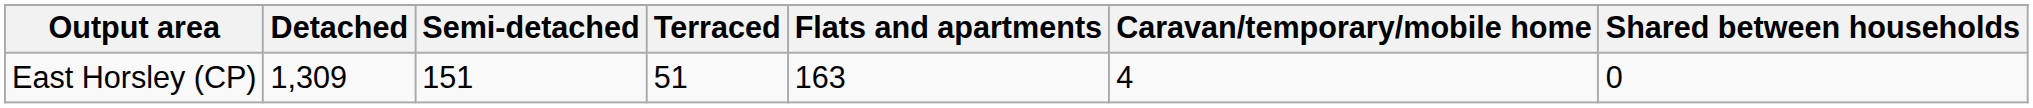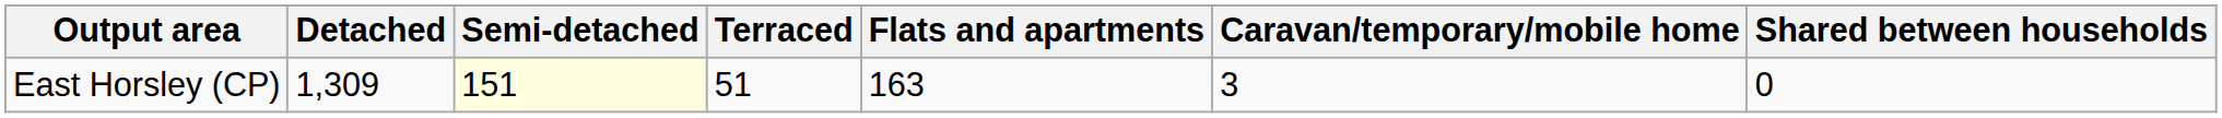East Horsley (CP) | Semi-detached: no background -> lightyellow background
East Horsley (CP) | Caravan/temporary/mobile home: 4 -> 3
